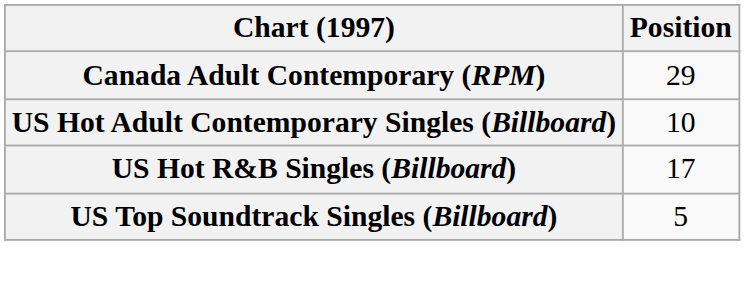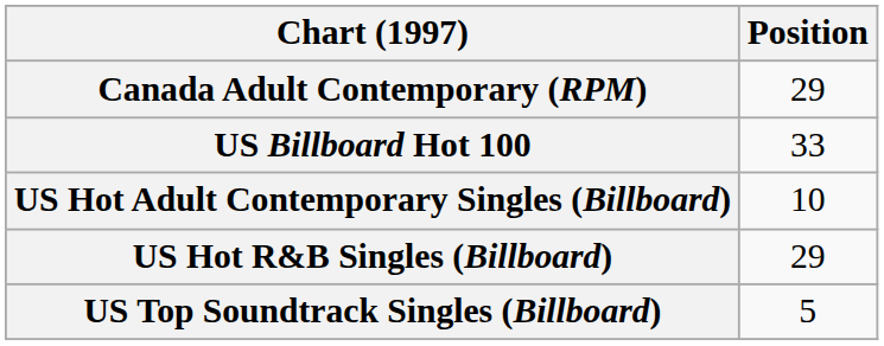+ row: US Billboard Hot 100 | 33
US Hot R&B Singles (Billboard) | Position: 17 -> 29
